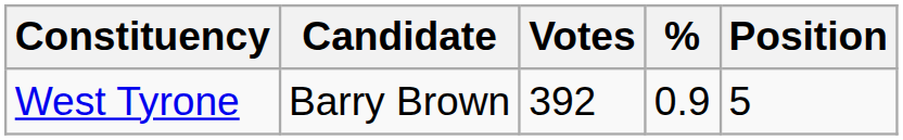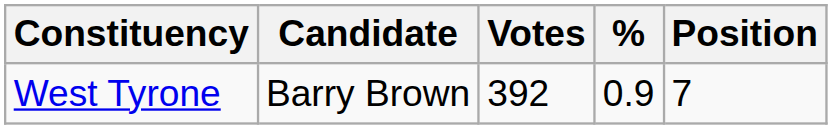West Tyrone | Position: 5 -> 7
